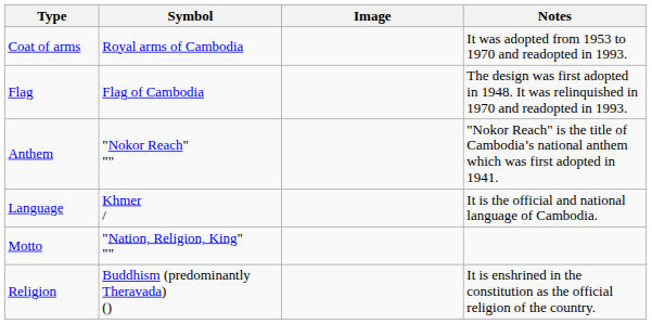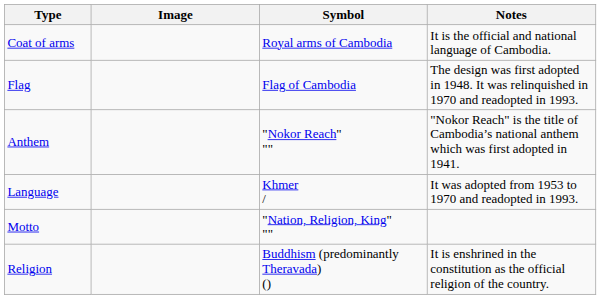columns swapped: Symbol <-> Image
Coat of arms | Notes: It was adopted from 1953 to 1970 and readopted in 1993. -> It is the official and national language of Cambodia.
Language | Notes: It is the official and national language of Cambodia. -> It was adopted from 1953 to 1970 and readopted in 1993.
